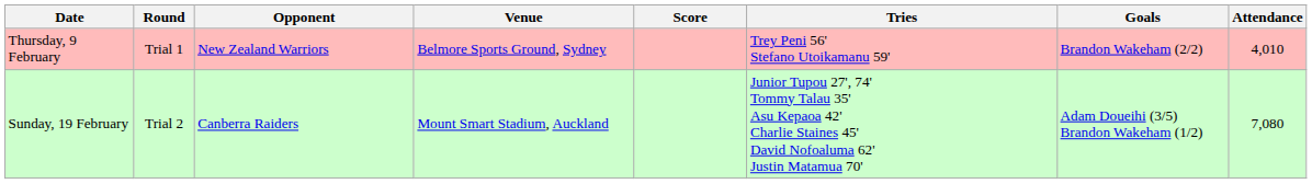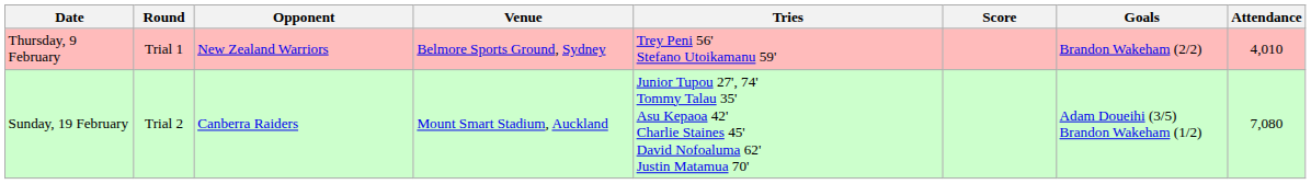columns swapped: Score <-> Tries
